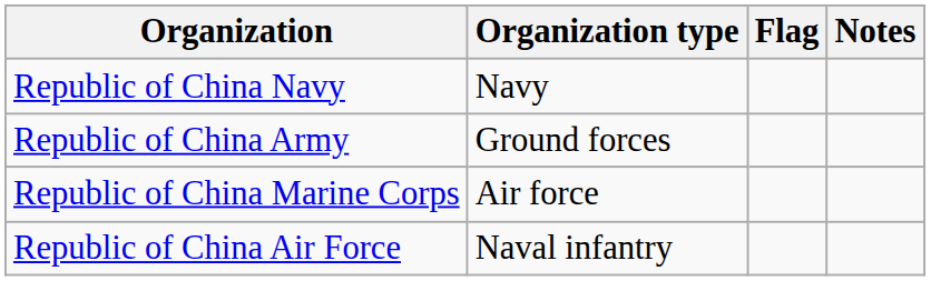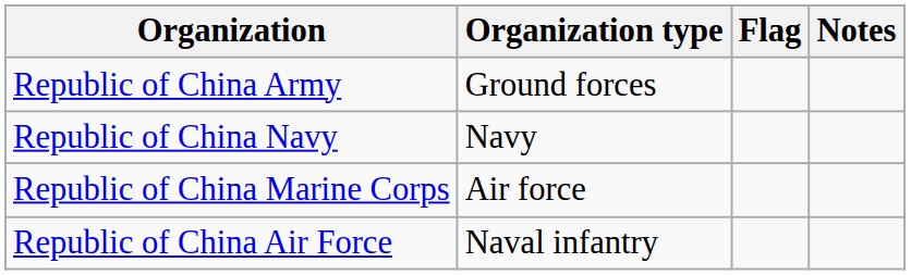rows swapped: Republic of China Army <-> Republic of China Navy
